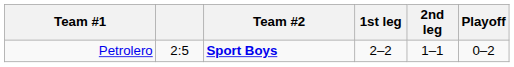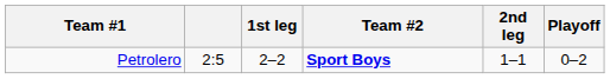columns swapped: Team #2 <-> 1st leg
